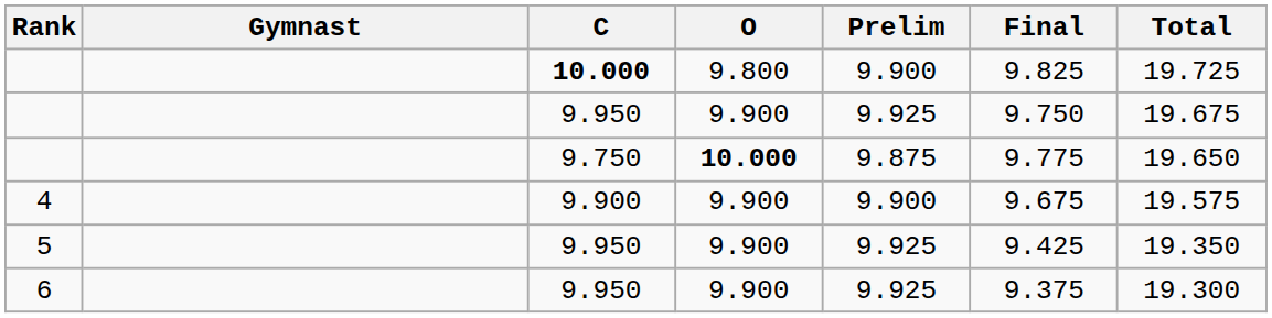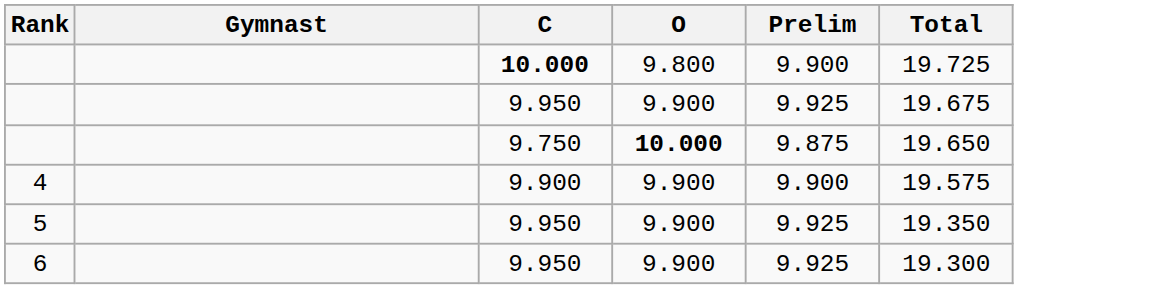- column: Final | 9.825 | 9.750 | 9.775 | 9.675 | 9.425 | 9.375
